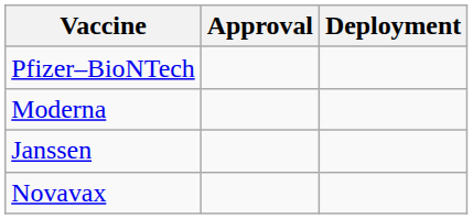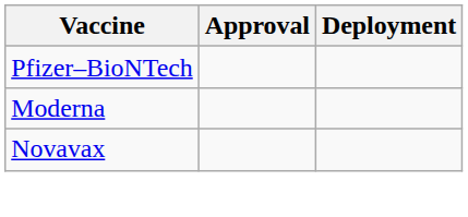- row: Janssen
